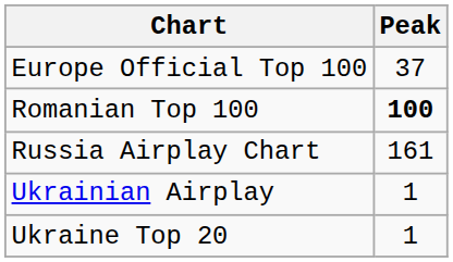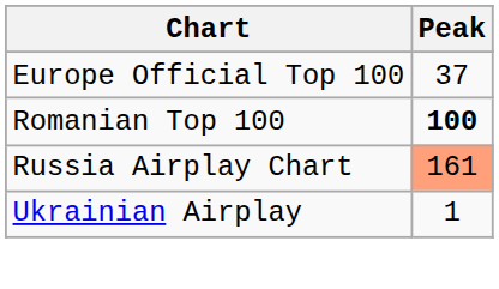Russia Airplay Chart | Peak: no background -> lightsalmon background
- row: Ukraine Top 20 | 1
